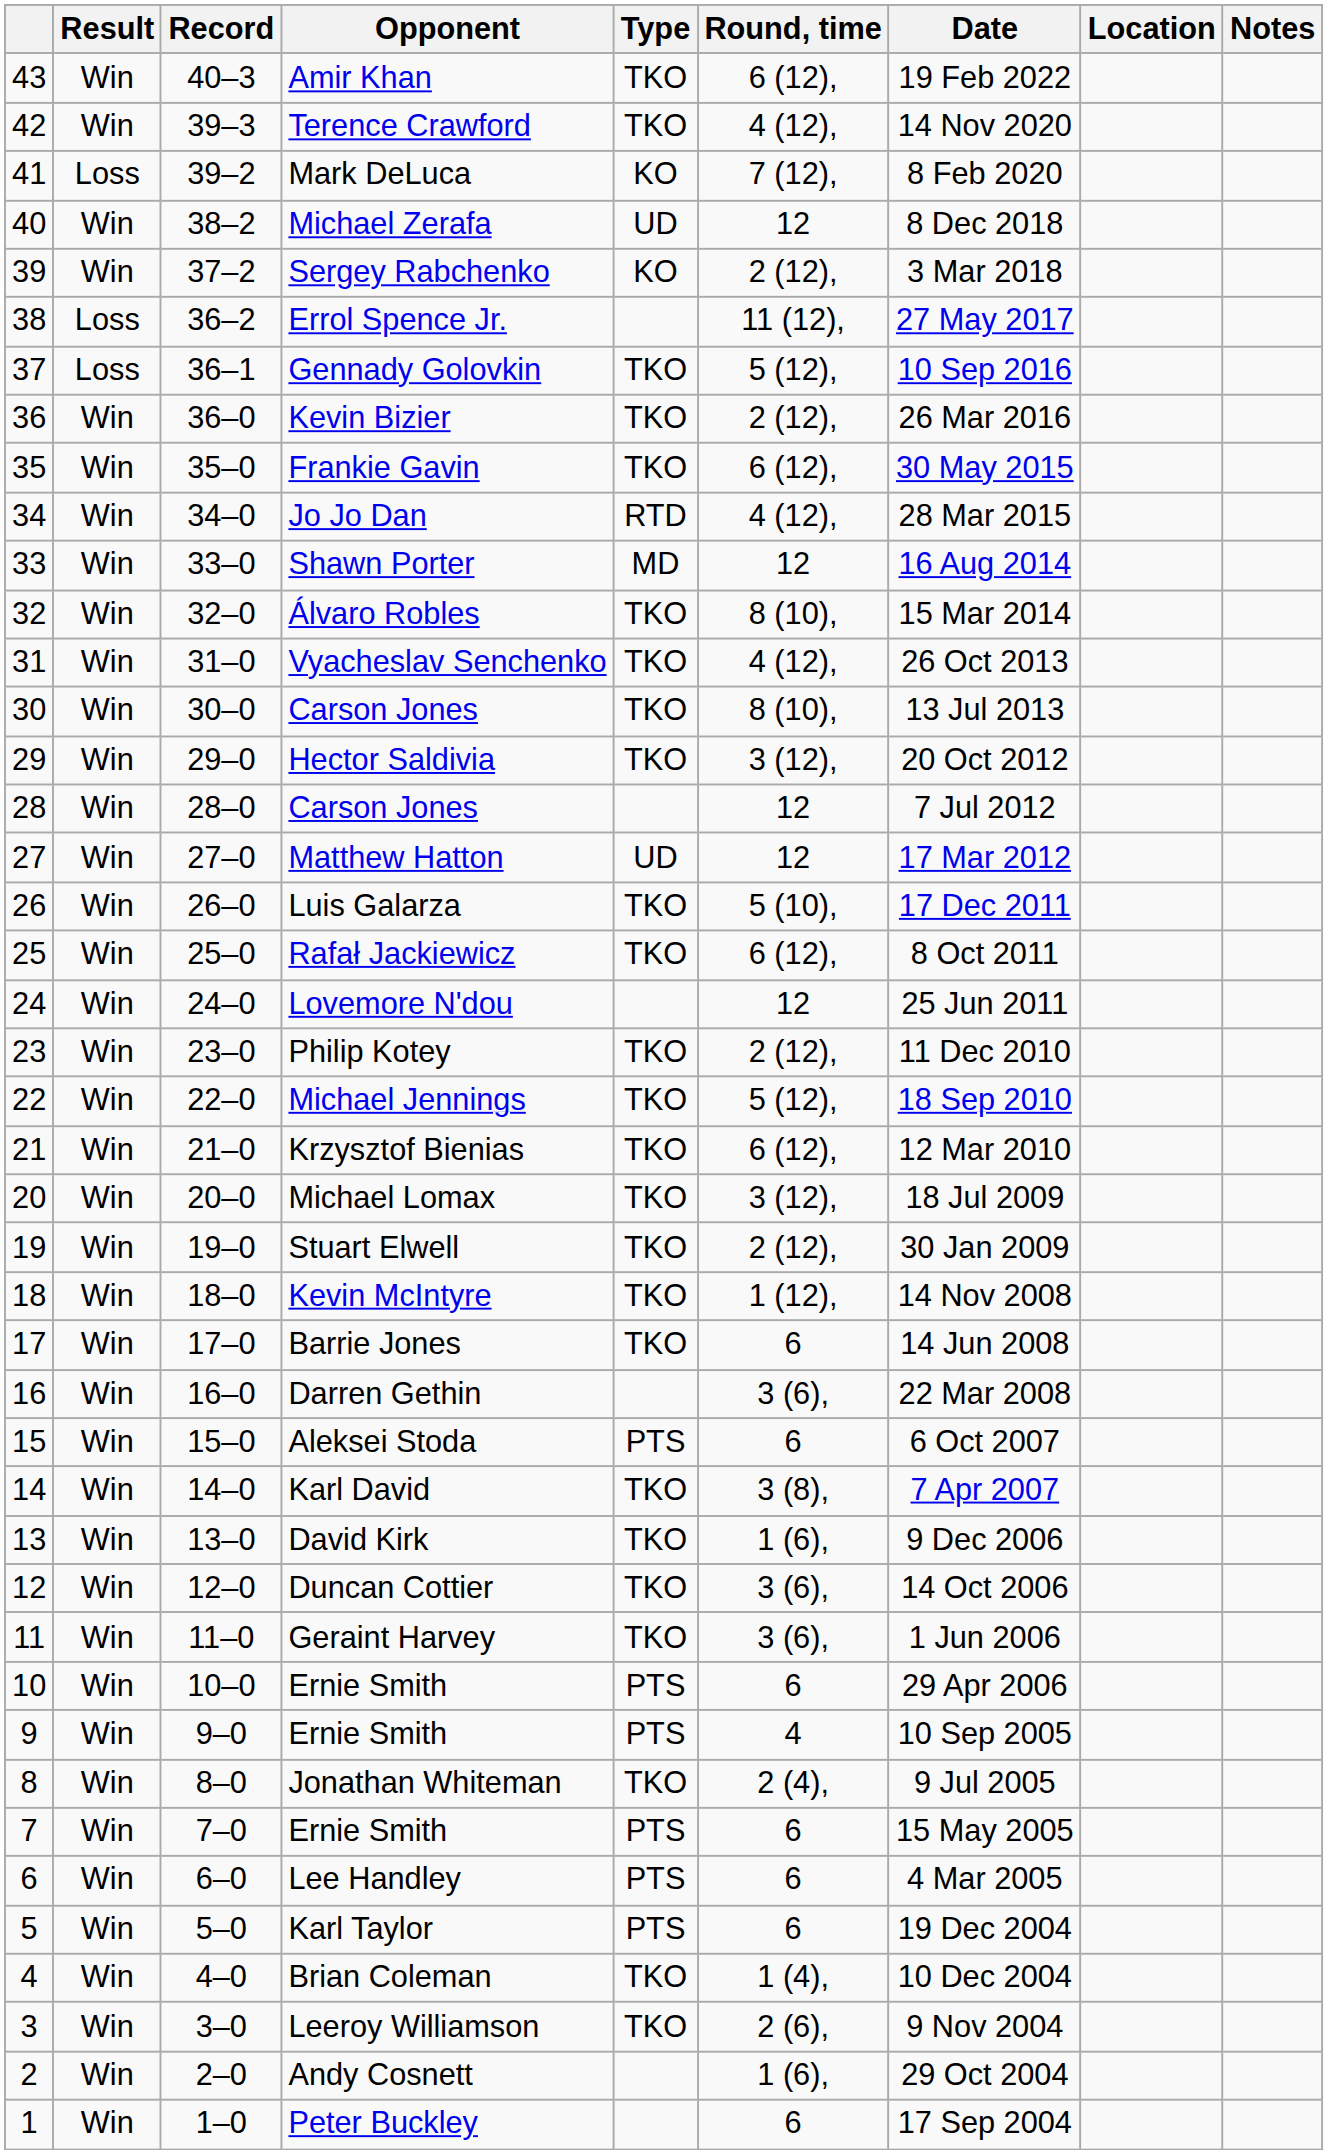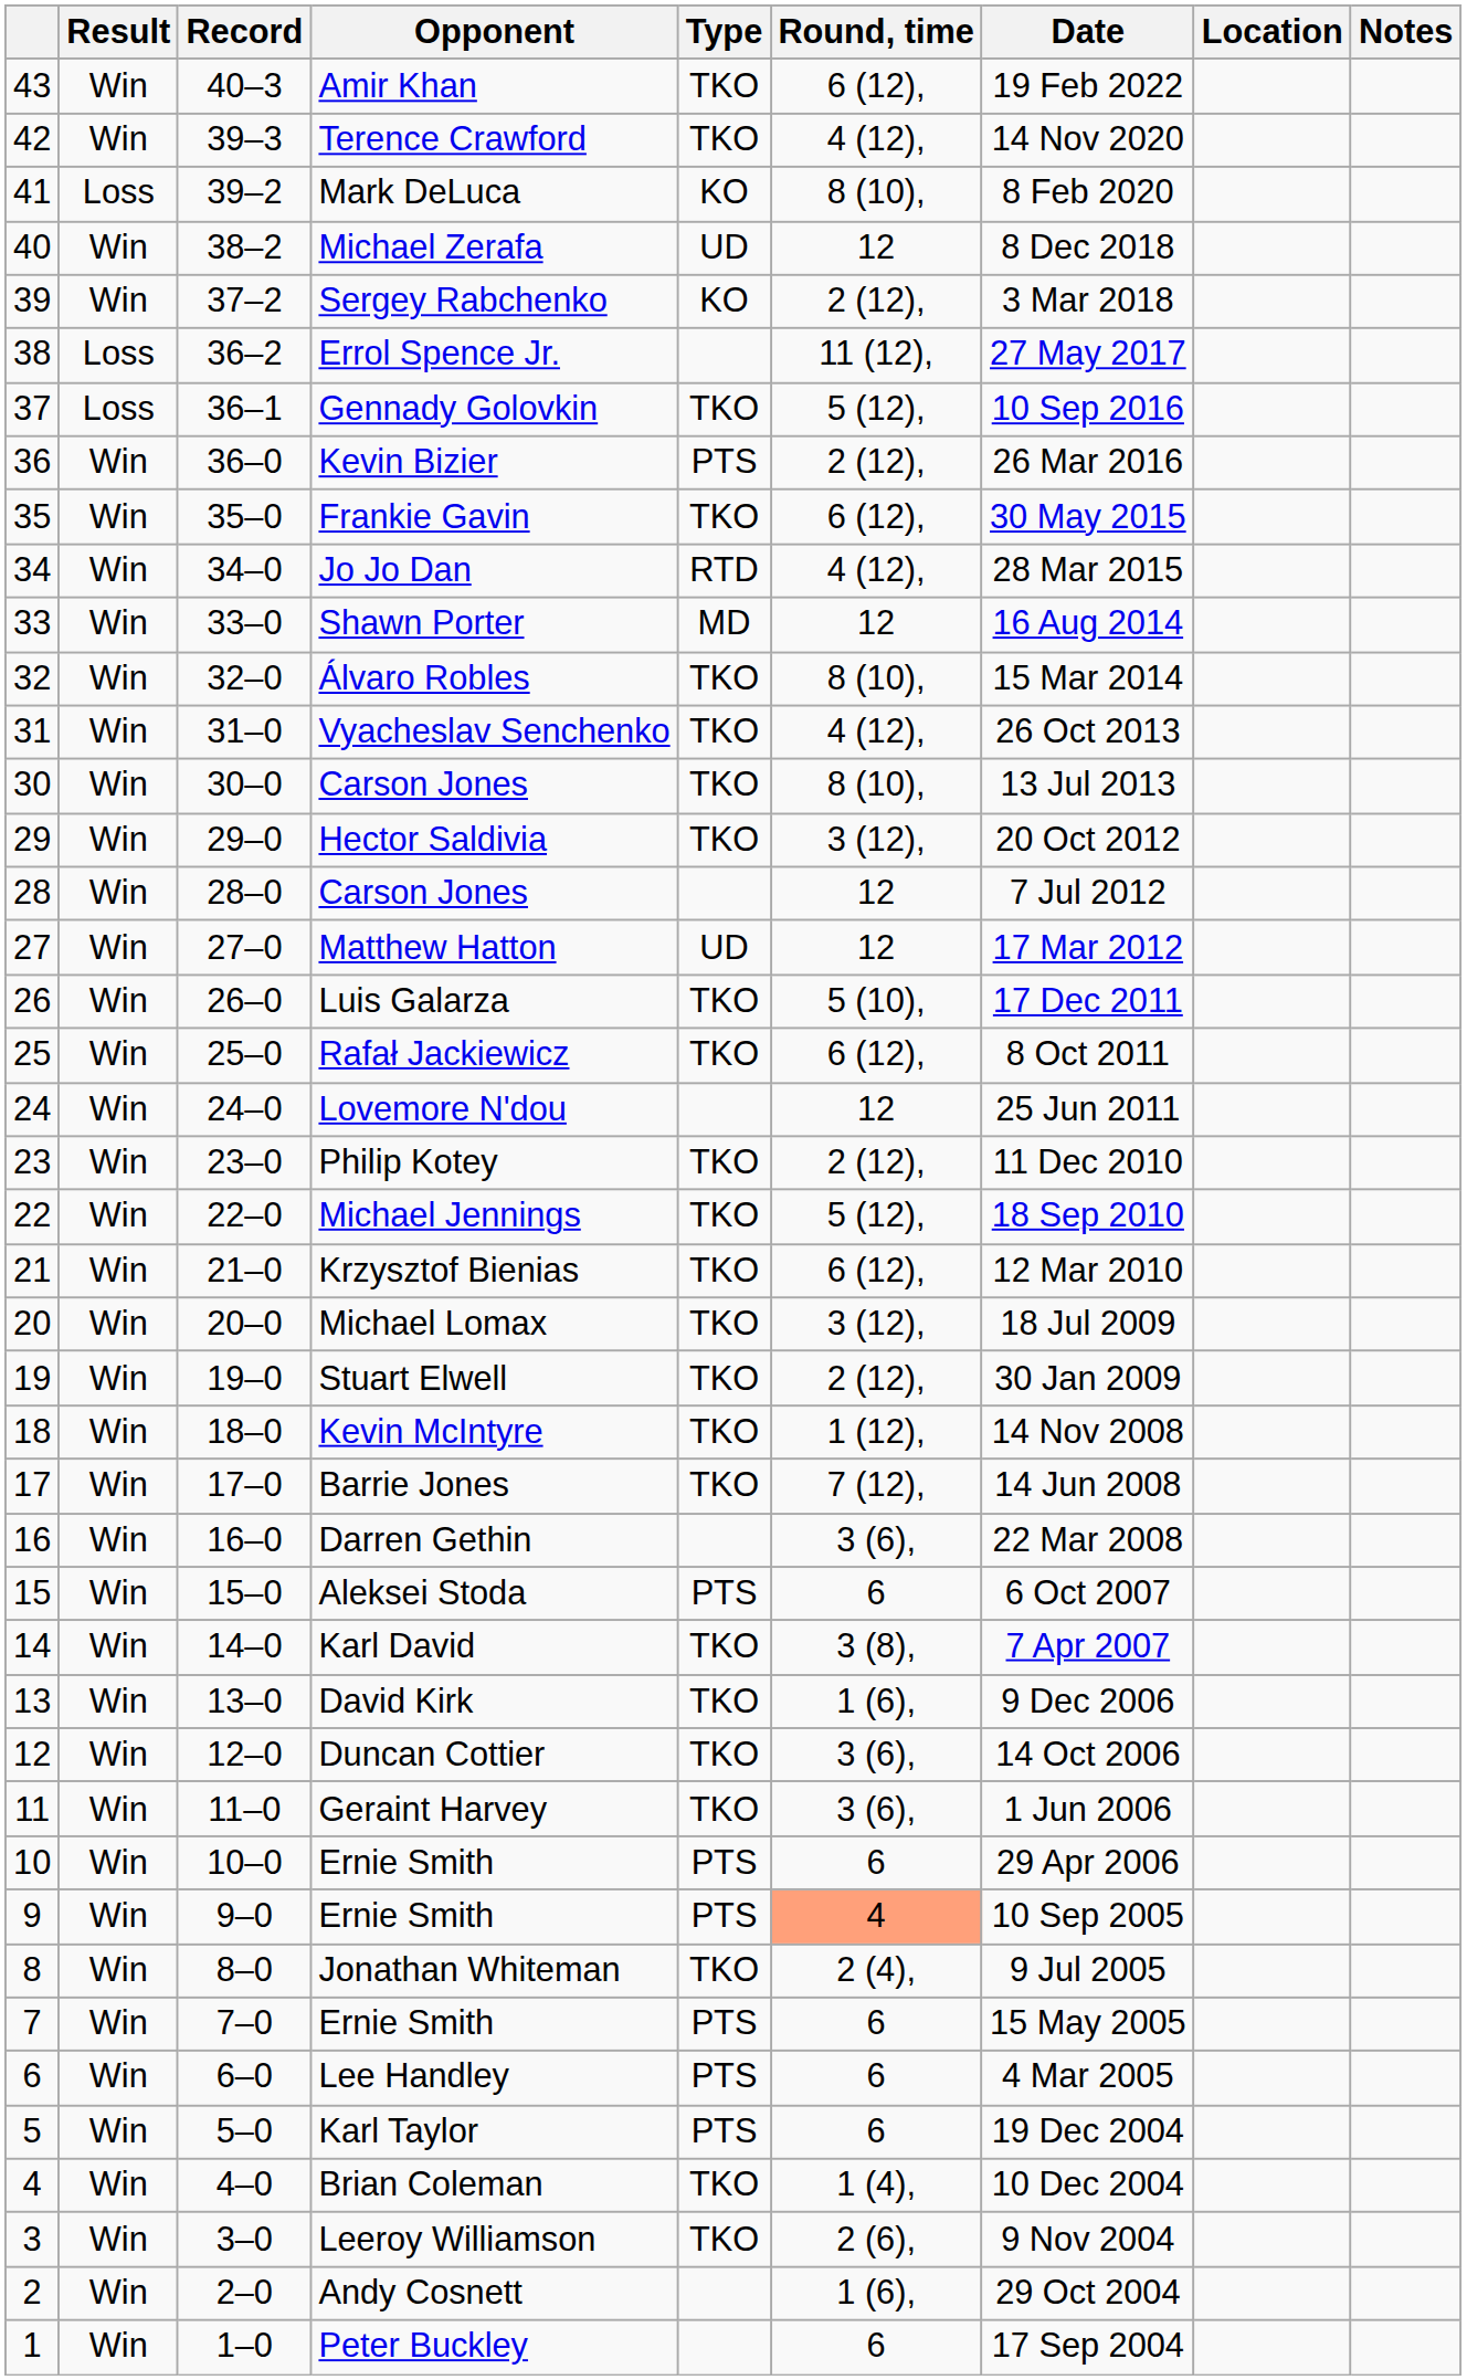Mark DeLuca | Round, time: 7 (12), -> 8 (10),
Kevin Bizier | Type: TKO -> PTS
Barrie Jones | Round, time: 6 -> 7 (12),
9 / Ernie Smith | Round, time: no background -> lightsalmon background
